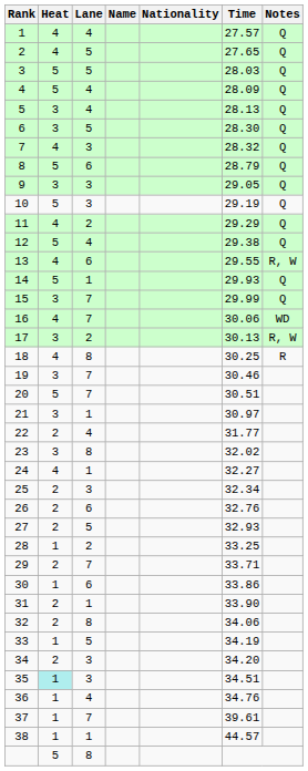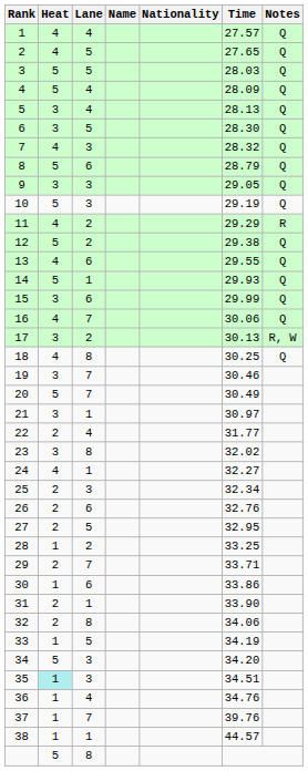11 | Notes: Q -> R
12 | Lane: 4 -> 2
13 | Notes: R, W -> Q
15 | Lane: 7 -> 6
16 | Notes: WD -> Q
18 | Notes: R -> Q
20 | Time: 30.51 -> 30.49
27 | Time: 32.93 -> 32.95
34 | Heat: 2 -> 5
37 | Time: 39.61 -> 39.76
